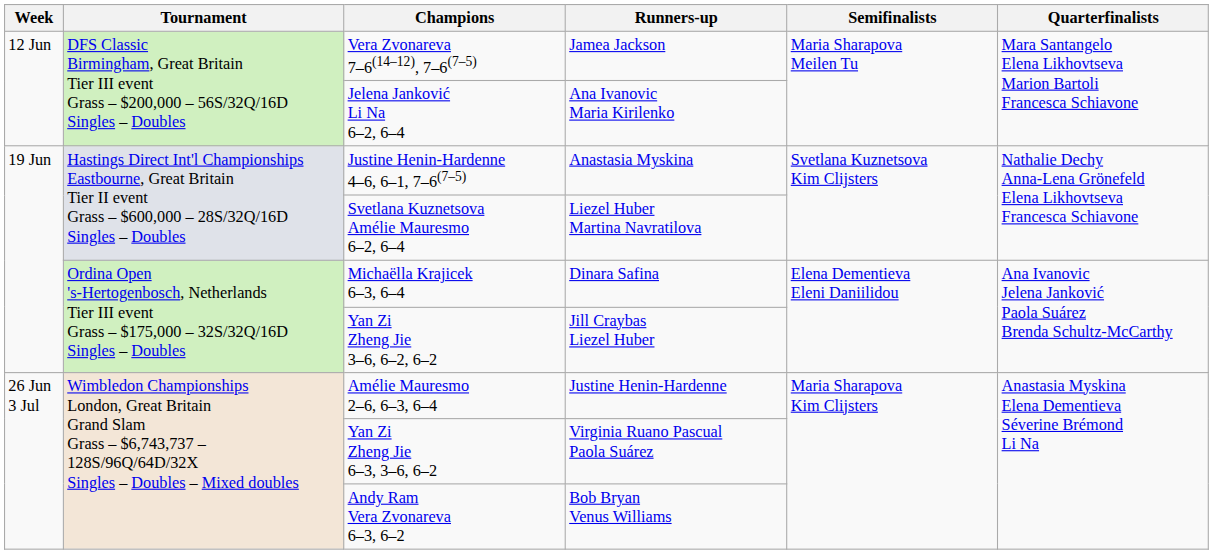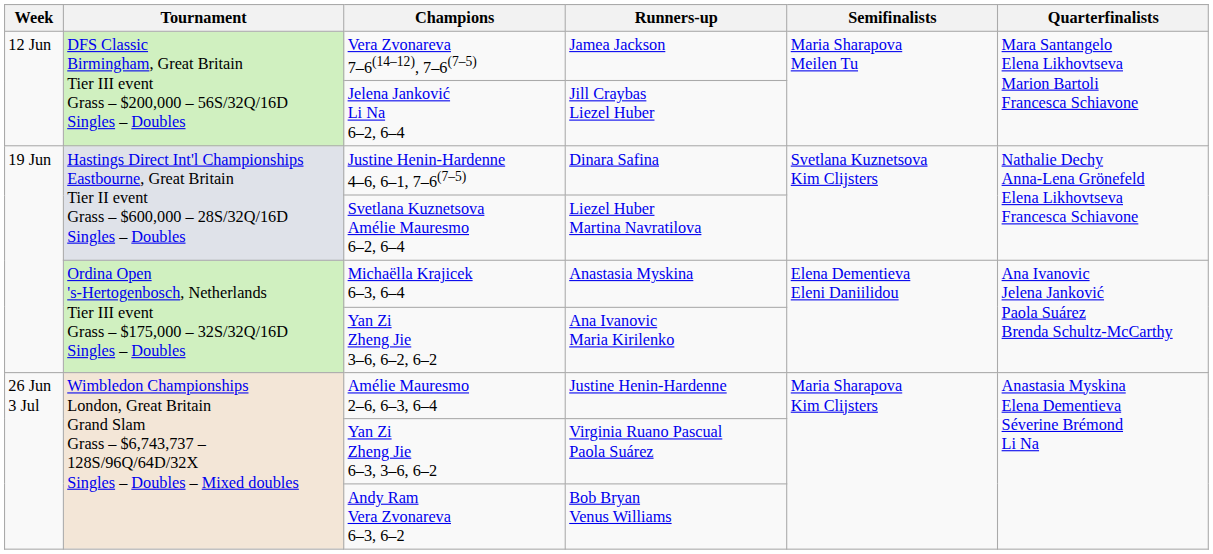Jelena Janković Li Na 6–2, 6–4 | Runners-up: Ana Ivanovic Maria Kirilenko -> Jill Craybas Liezel Huber
Justine Henin-Hardenne 4–6, 6–1, 7–6(7–5) | Runners-up: Anastasia Myskina -> Dinara Safina
Michaëlla Krajicek 6–3, 6–4 | Runners-up: Dinara Safina -> Anastasia Myskina
Yan Zi Zheng Jie 3–6, 6–2, 6–2 | Runners-up: Jill Craybas Liezel Huber -> Ana Ivanovic Maria Kirilenko
